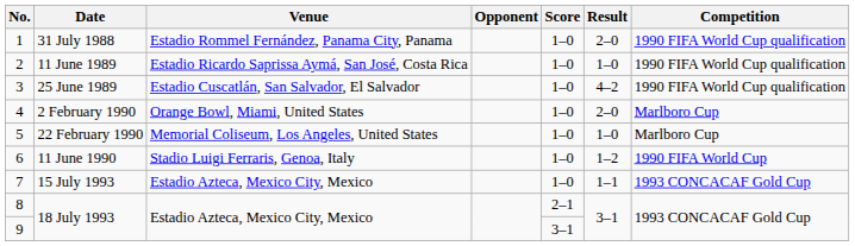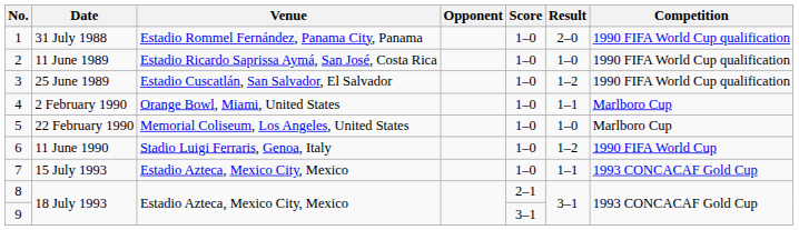3 | Result: 4–2 -> 1–2
4 | Result: 2–0 -> 1–1
